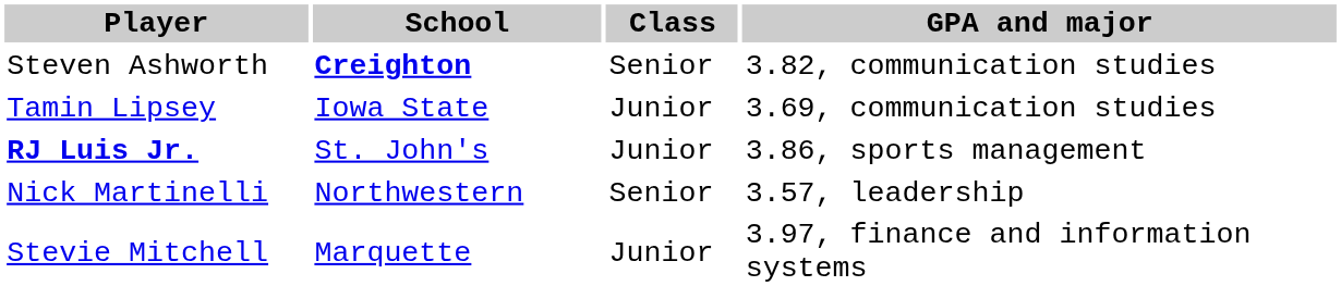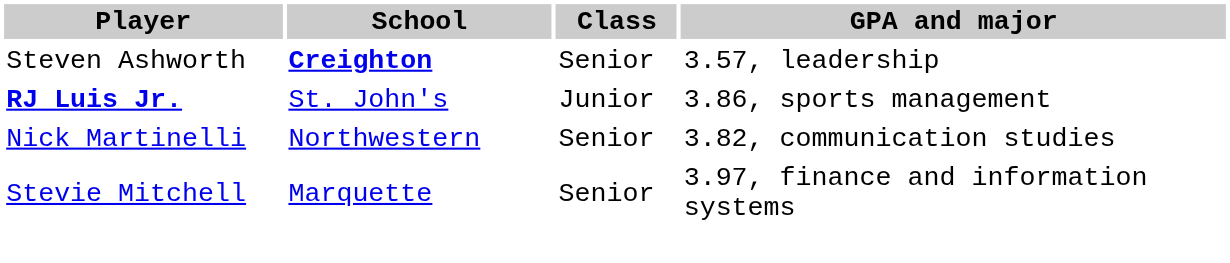Steven Ashworth | GPA and major: 3.82, communication studies -> 3.57, leadership
- row: Tamin Lipsey | Iowa State | Junior | 3.69, communication studies
Nick Martinelli | GPA and major: 3.57, leadership -> 3.82, communication studies
Stevie Mitchell | Class: Junior -> Senior
